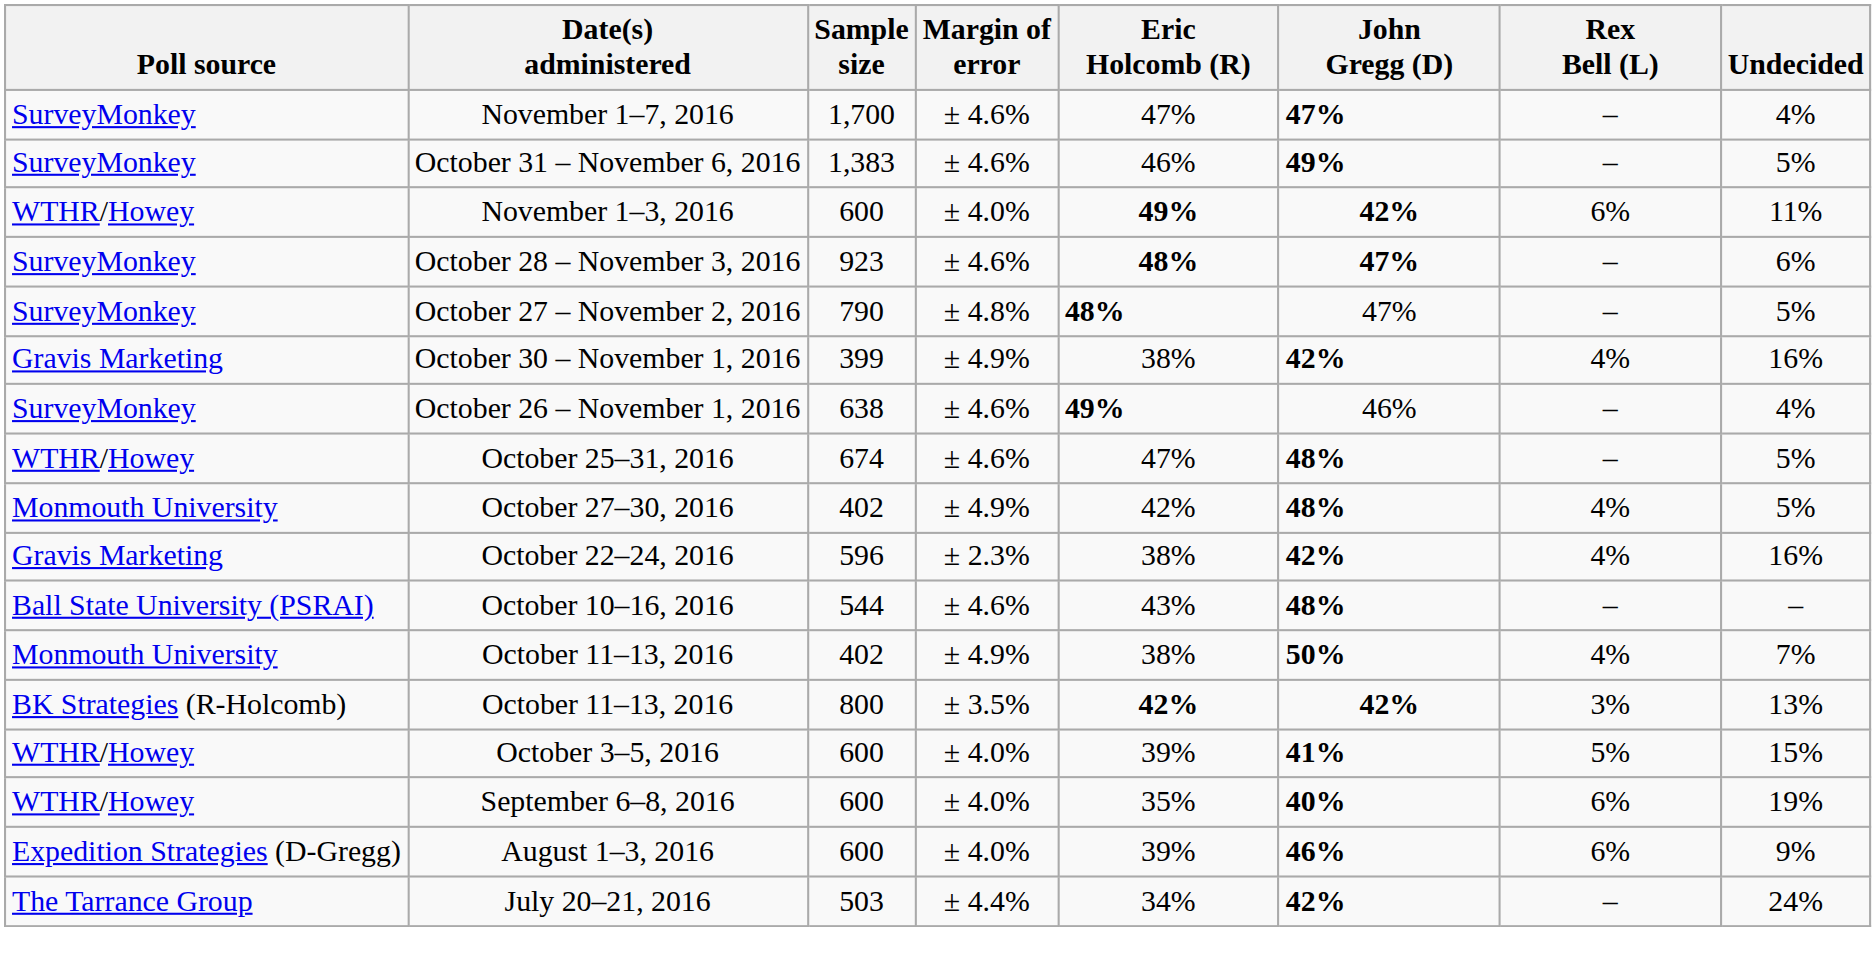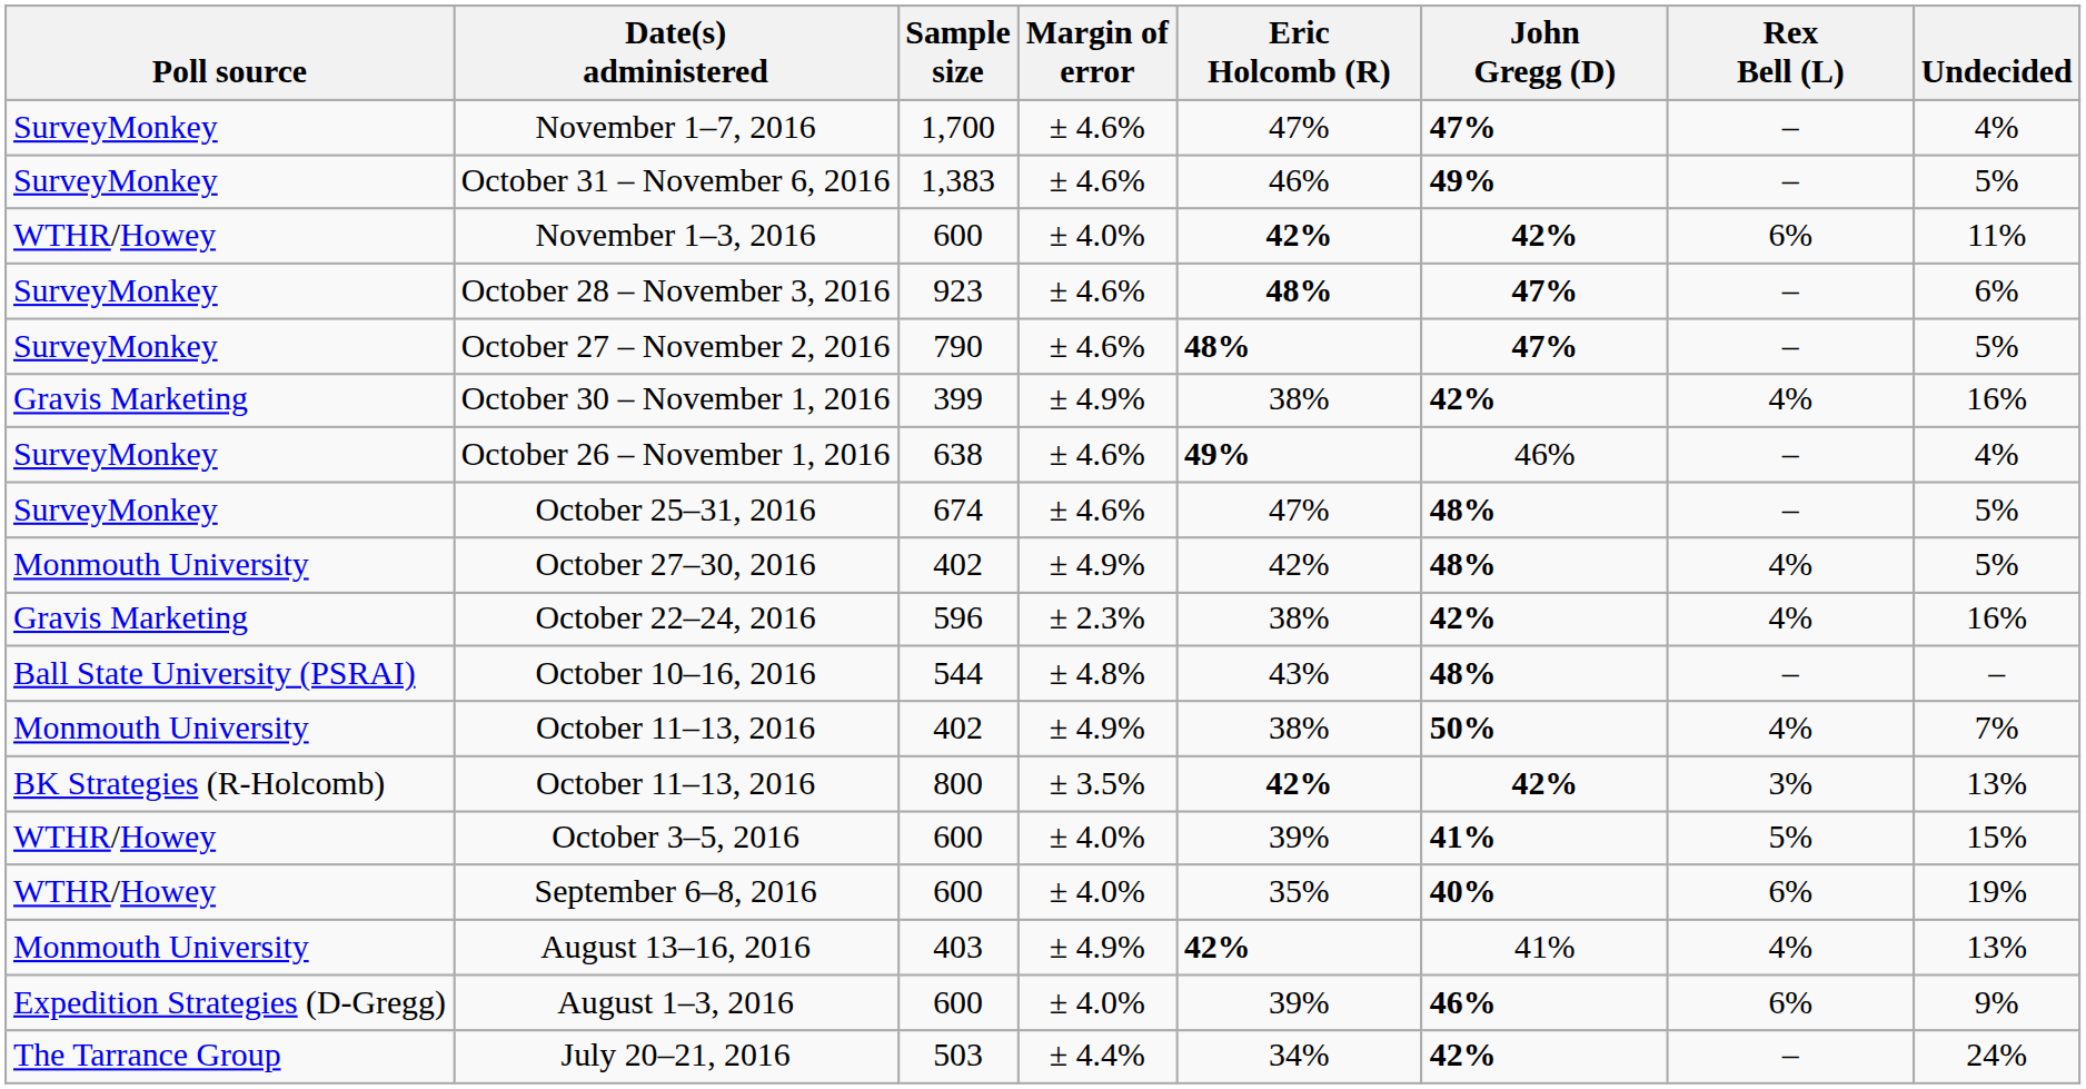November 1–3, 2016 | Eric Holcomb (R): 49% -> 42%
October 27 – November 2, 2016 | Margin of error: ± 4.8% -> ± 4.6%
October 27 – November 2, 2016 | John Gregg (D): normal -> bold
October 25–31, 2016 | Poll source: WTHR/Howey -> SurveyMonkey
October 10–16, 2016 | Margin of error: ± 4.6% -> ± 4.8%
+ row: Monmouth University | August 13–16, 2016 | 403 | ± 4.9% | 42% | 41% | 4% | 13%
